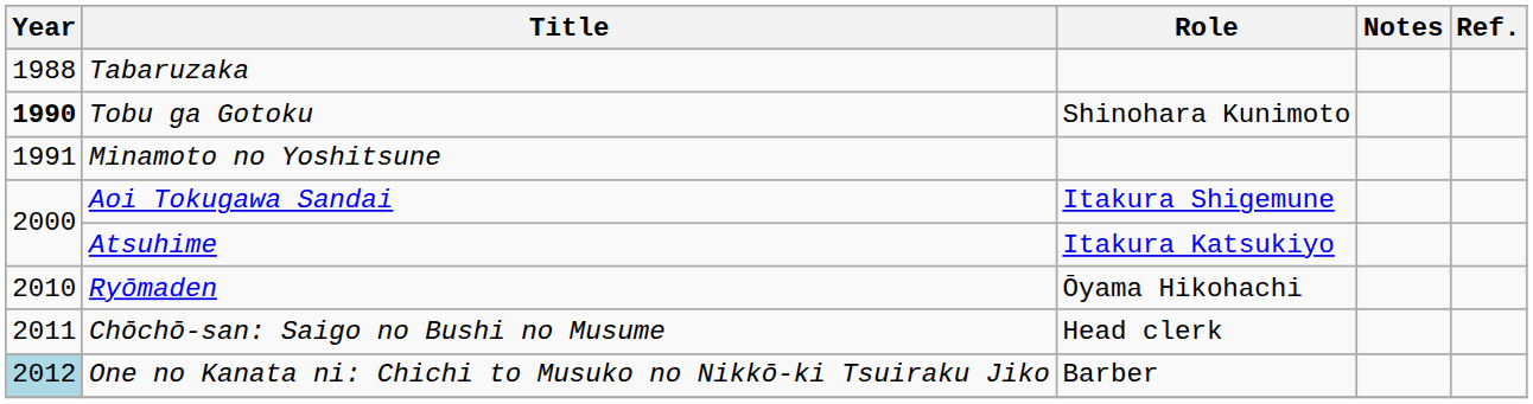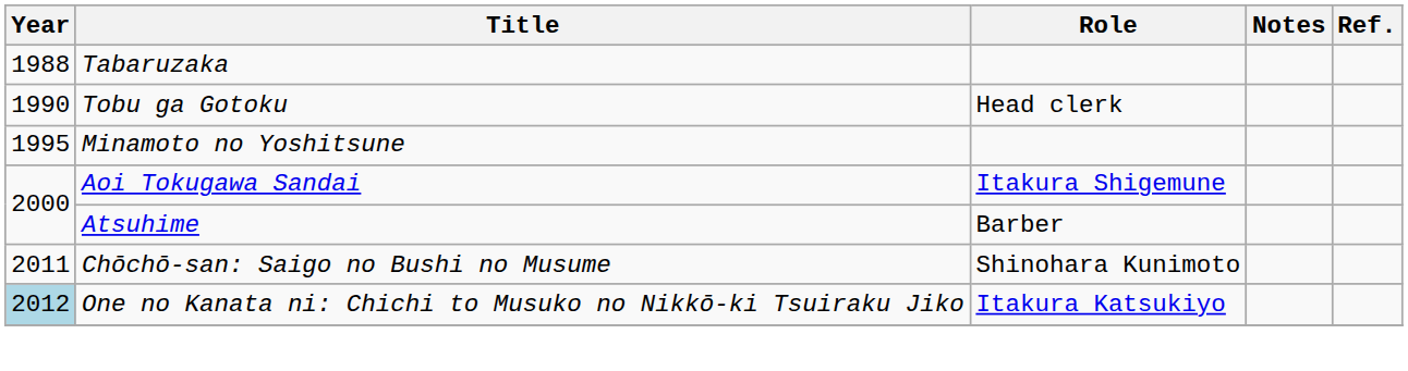Tobu ga Gotoku | Year: bold -> normal
Tobu ga Gotoku | Role: Shinohara Kunimoto -> Head clerk
Minamoto no Yoshitsune | Year: 1991 -> 1995
Atsuhime | Role: Itakura Katsukiyo -> Barber
- row: 2010 | Ryōmaden | Ōyama Hikohachi
Chōchō-san: Saigo no Bushi no Musume | Role: Head clerk -> Shinohara Kunimoto
One no Kanata ni: Chichi to Musuko no Nikkō-ki Tsuiraku Jiko | Role: Barber -> Itakura Katsukiyo
